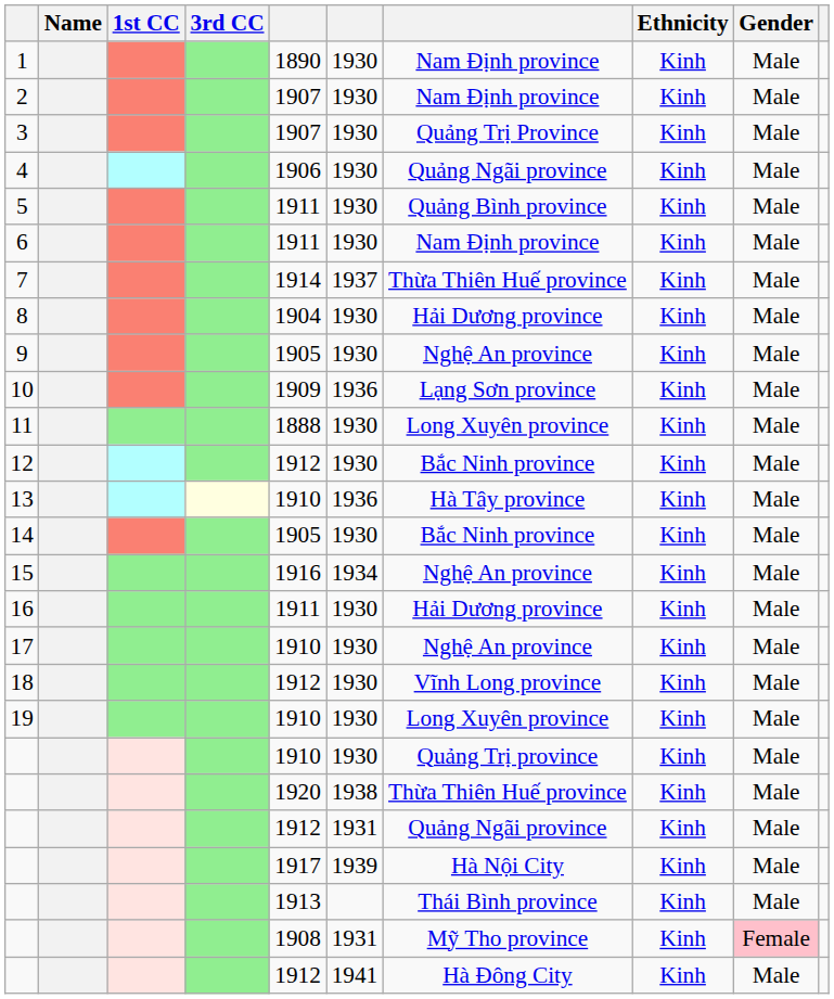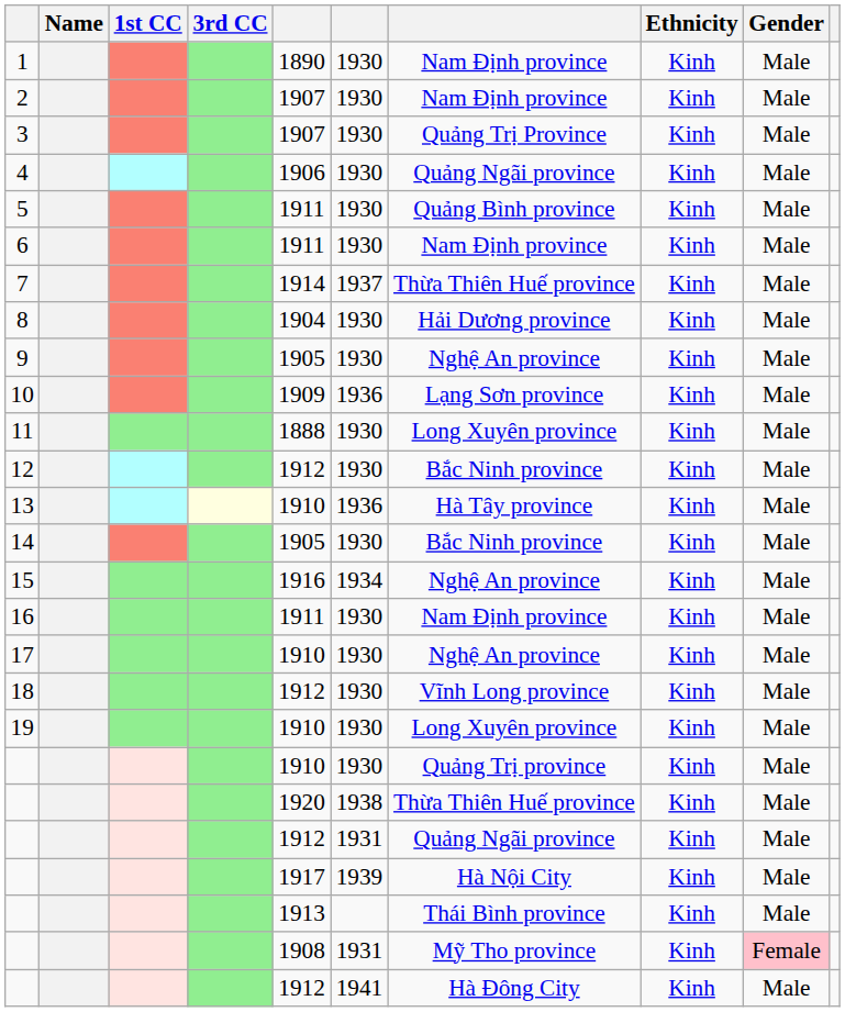16 | column 7: Hải Dương province -> Nam Định province
